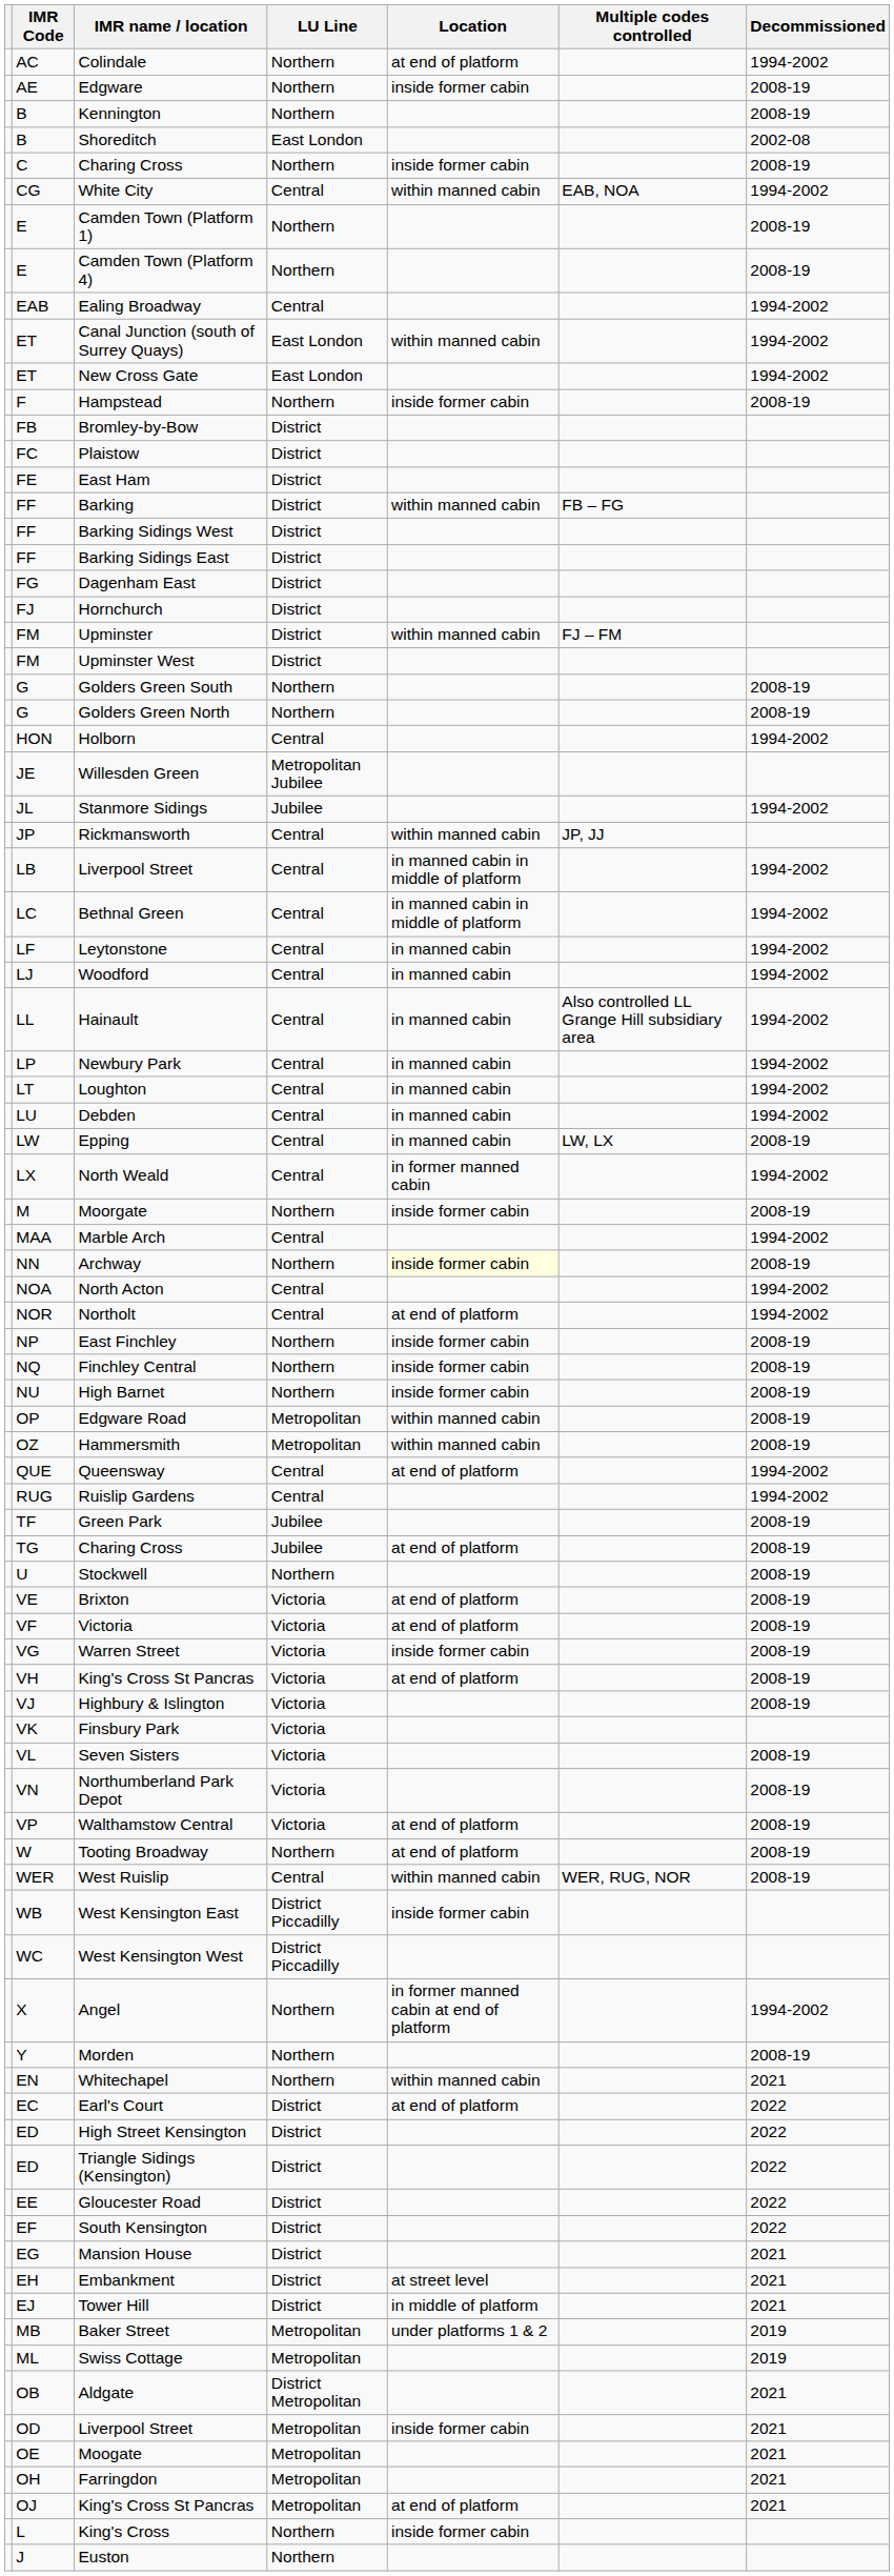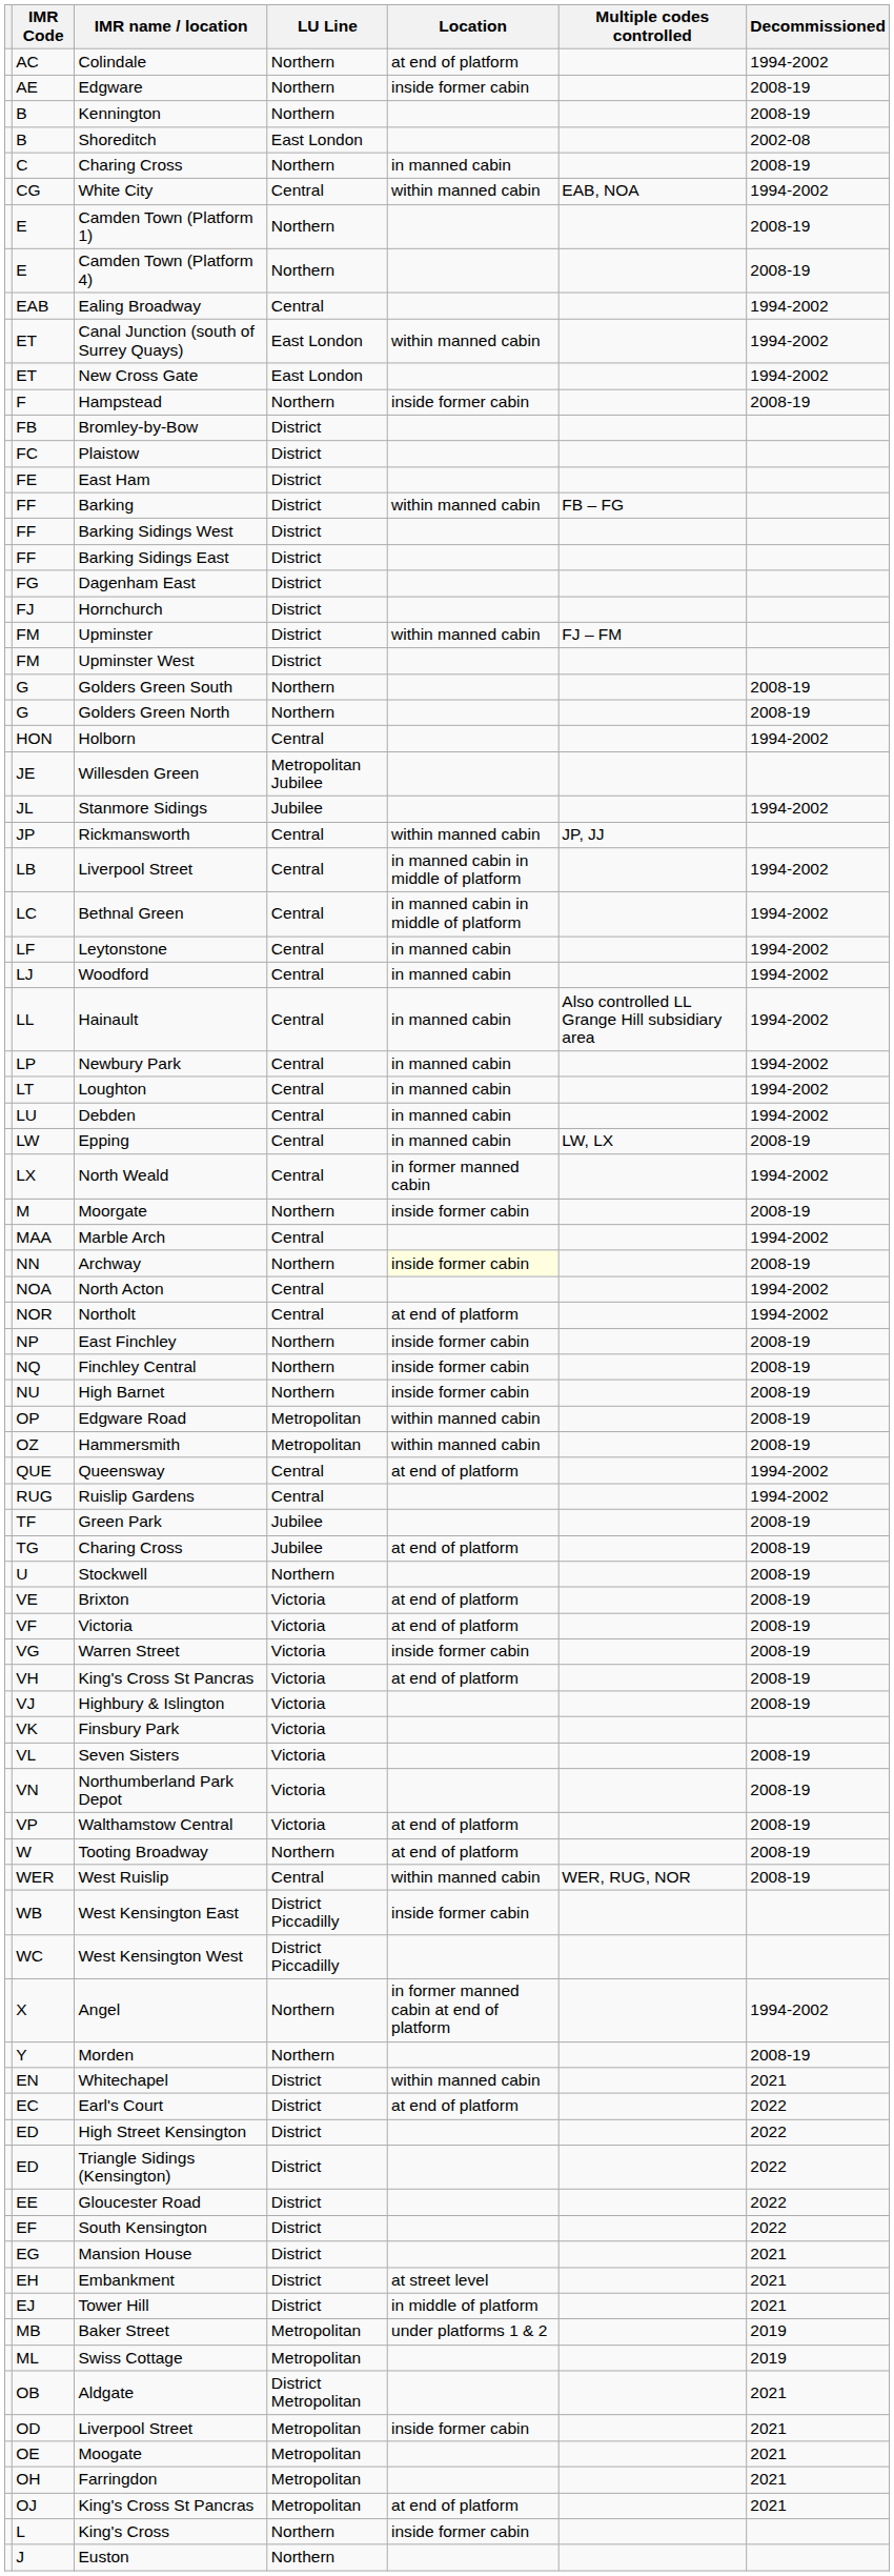C / Charing Cross | Location: inside former cabin -> in manned cabin
Whitechapel | LU Line: Northern -> District
